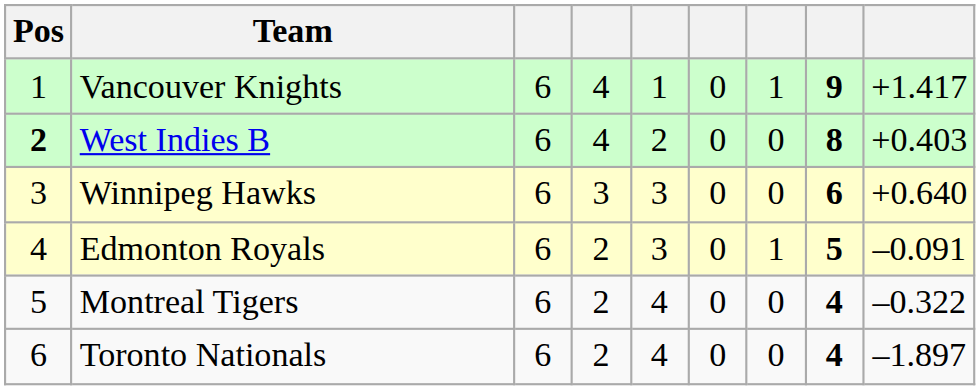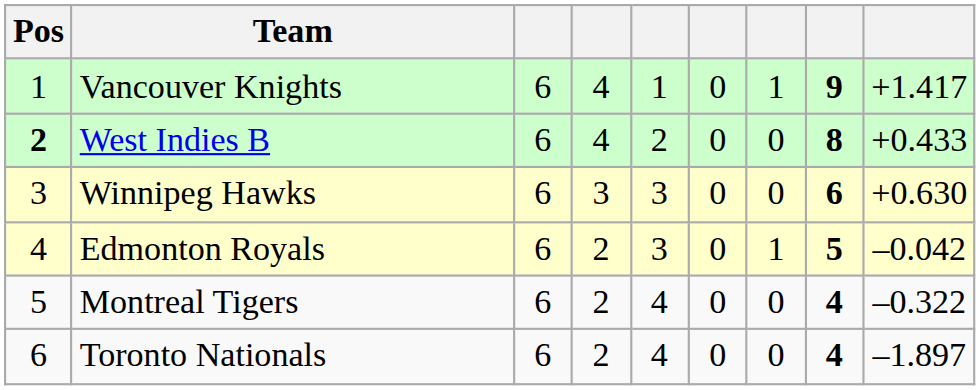West Indies B | column 9: +0.403 -> +0.433
Winnipeg Hawks | column 9: +0.640 -> +0.630
Edmonton Royals | column 9: –0.091 -> –0.042
